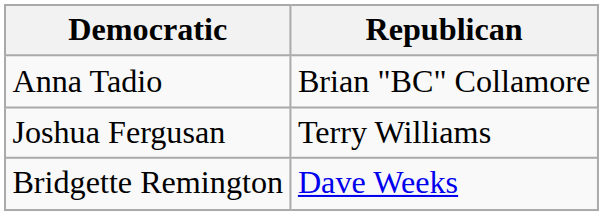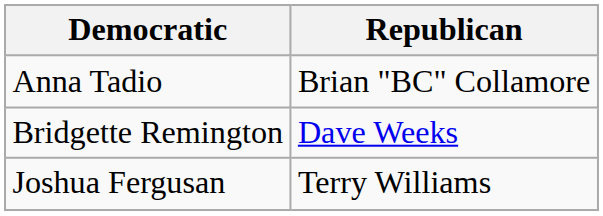rows swapped: Bridgette Remington <-> Joshua Fergusan
